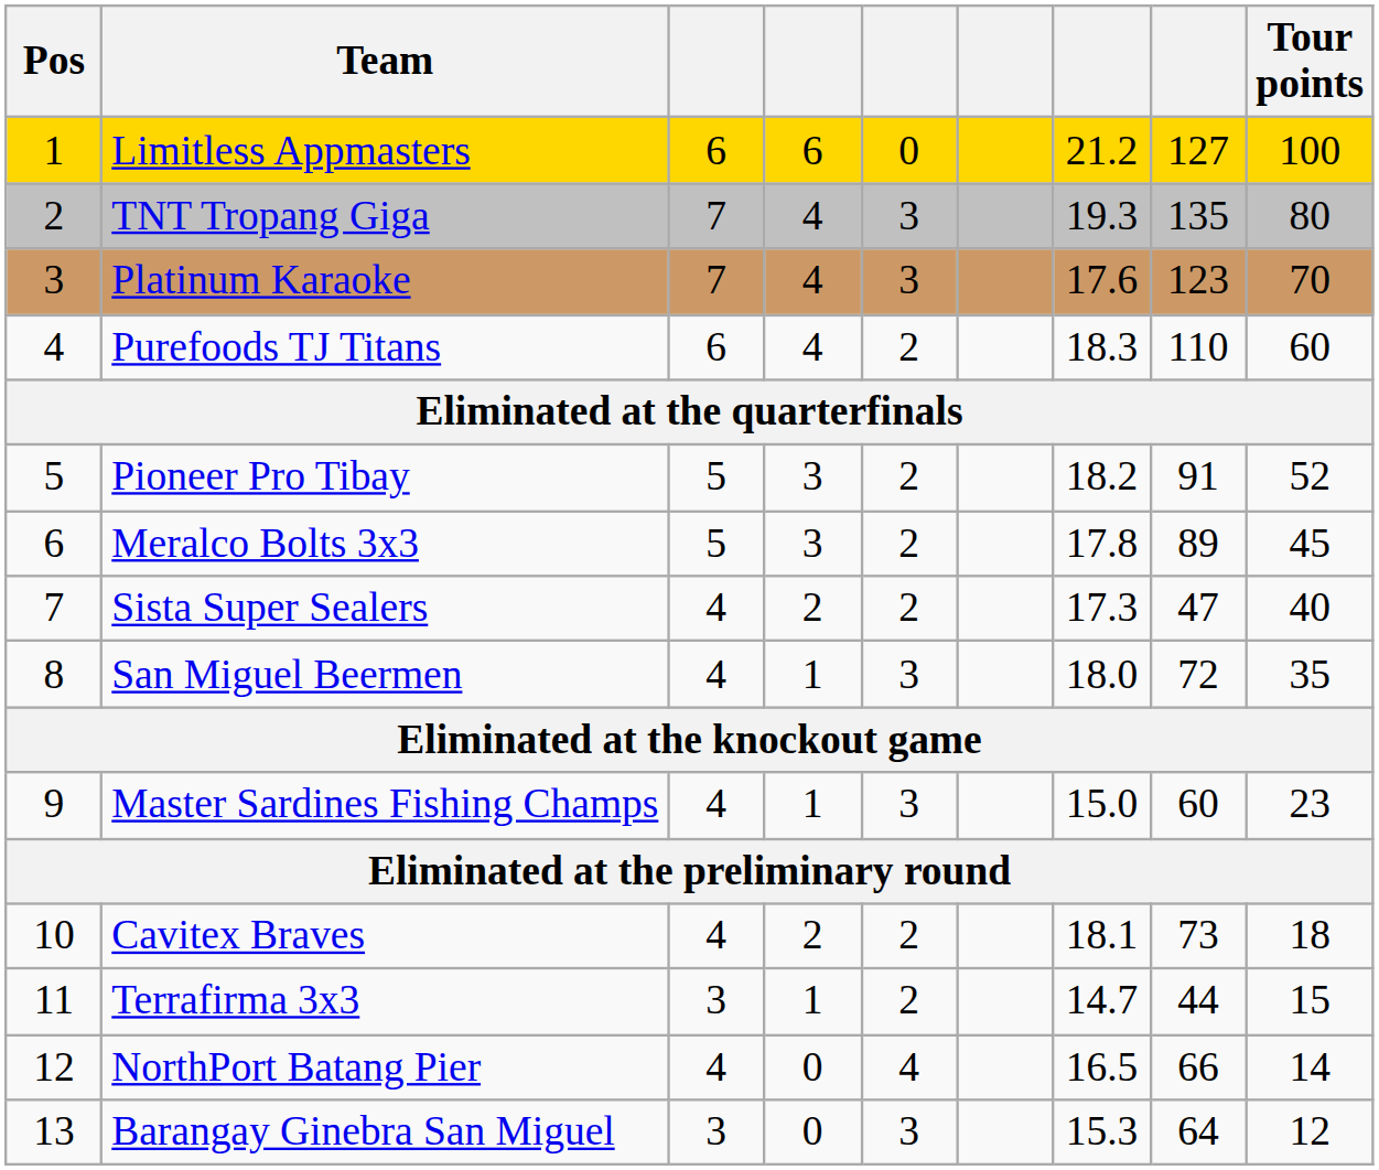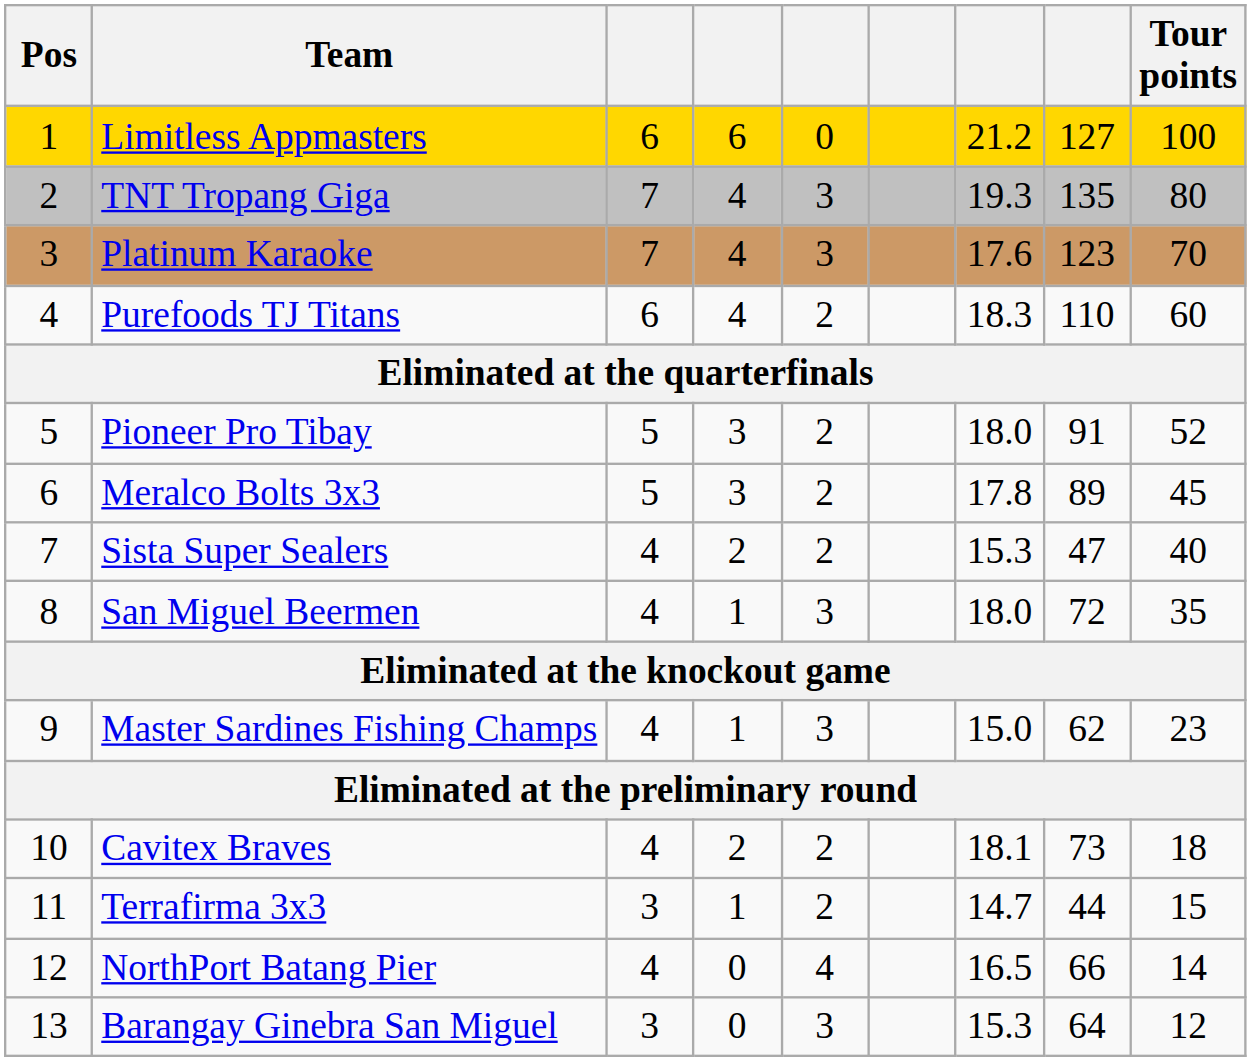Pioneer Pro Tibay | column 7: 18.2 -> 18.0
Sista Super Sealers | column 7: 17.3 -> 15.3
Master Sardines Fishing Champs | column 8: 60 -> 62
